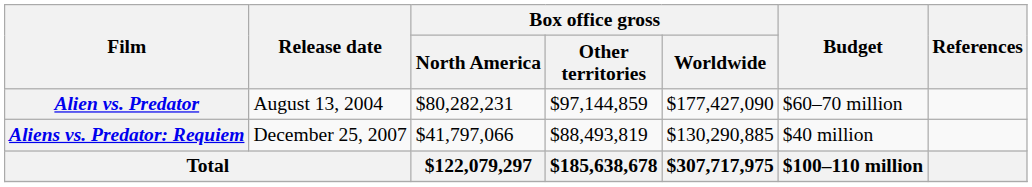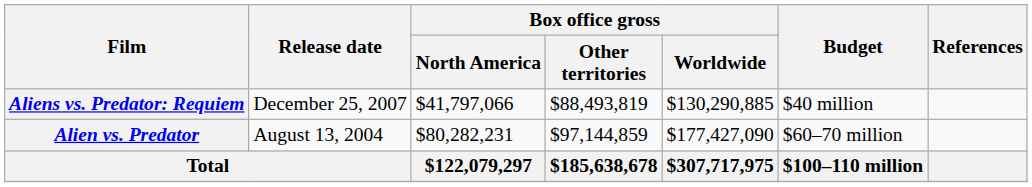rows swapped: Alien vs. Predator <-> Aliens vs. Predator: Requiem
